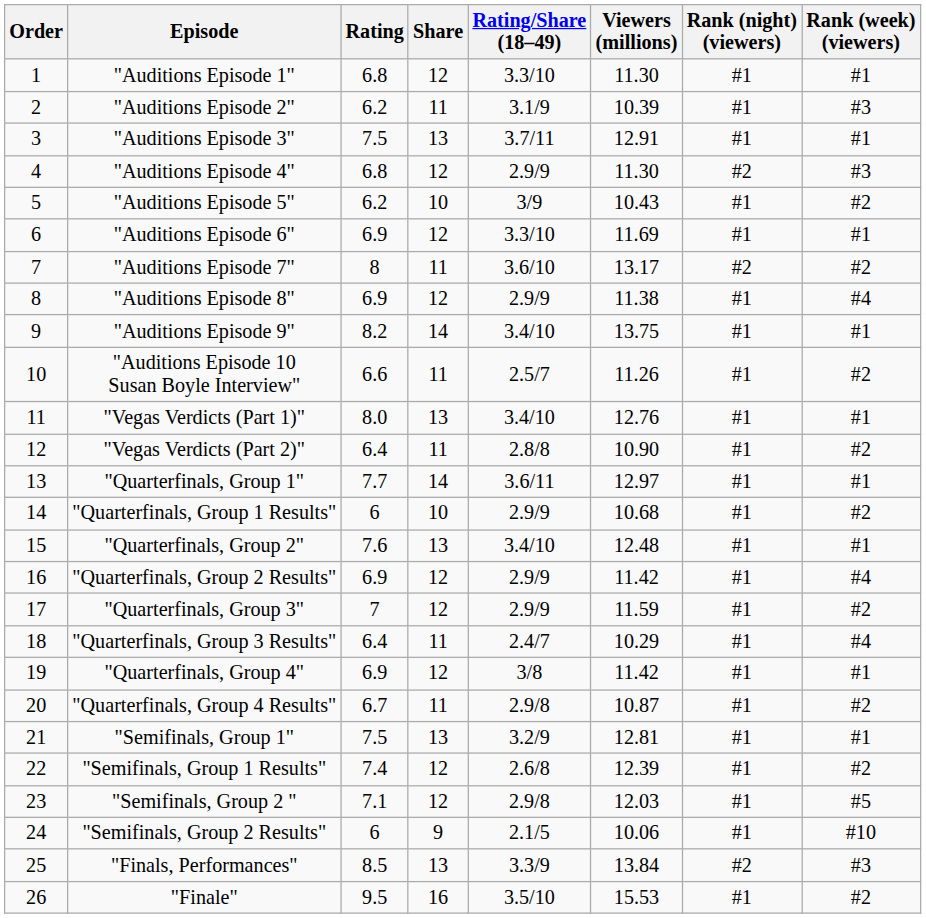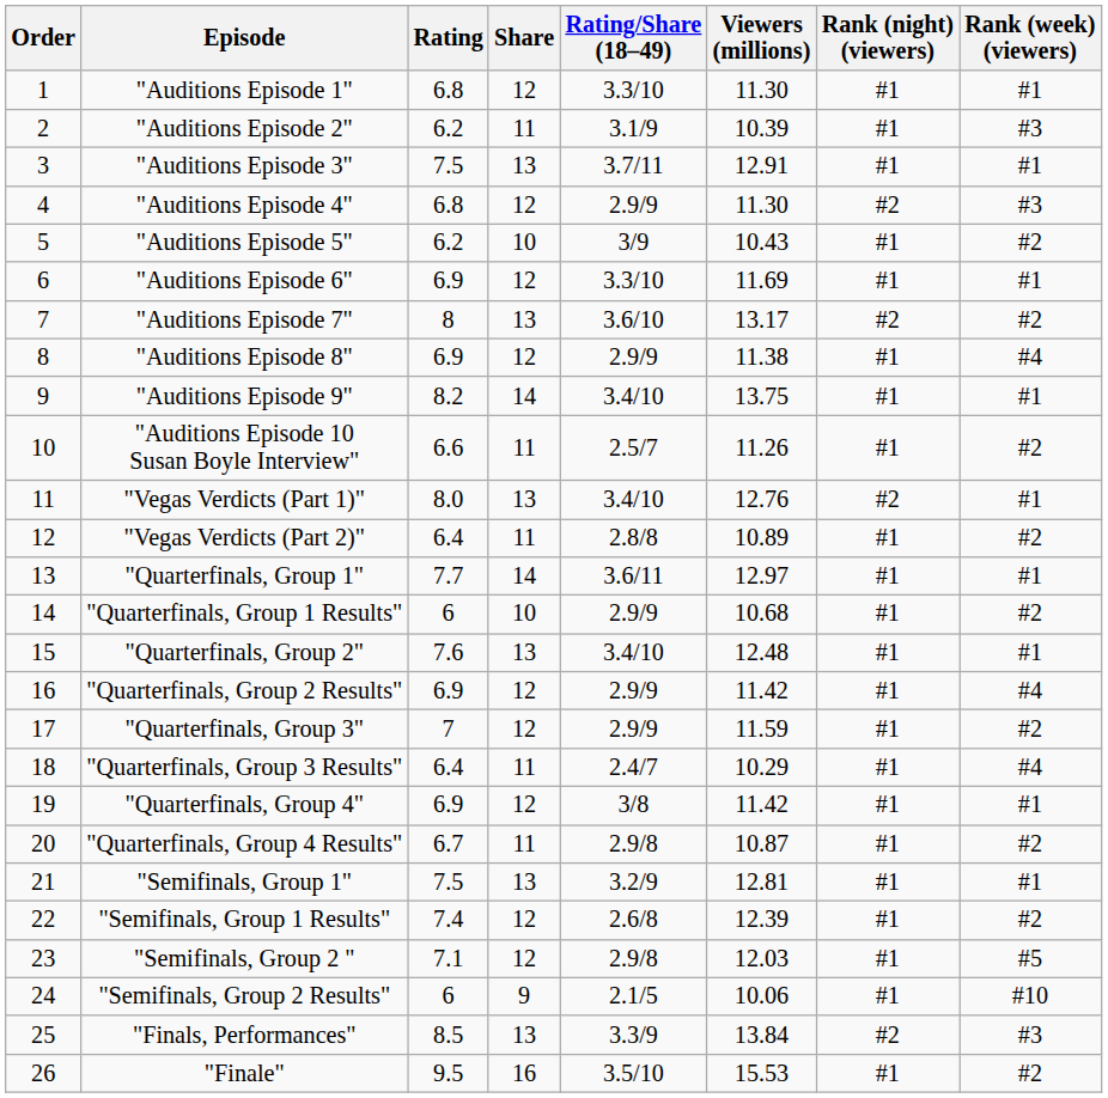"Auditions Episode 7" | Share: 11 -> 13
"Vegas Verdicts (Part 1)" | Rank (night) (viewers): #1 -> #2
"Vegas Verdicts (Part 2)" | Viewers (millions): 10.90 -> 10.89
